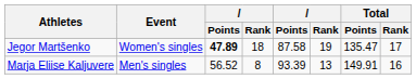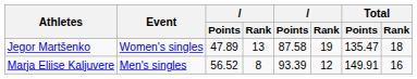Jegor Martšenko | column 3: bold -> normal
Jegor Martšenko | column 4: 18 -> 13
Jegor Martšenko | Total / Rank: 17 -> 18
Marja Eliise Kaljuvere | column 6: 13 -> 12
